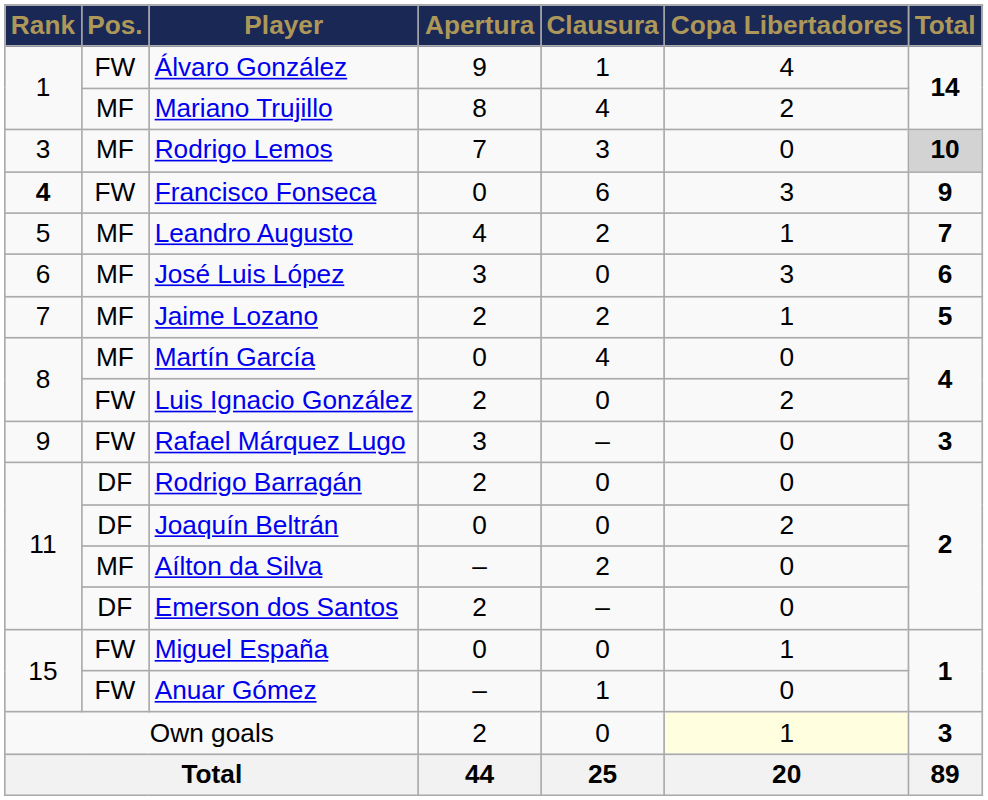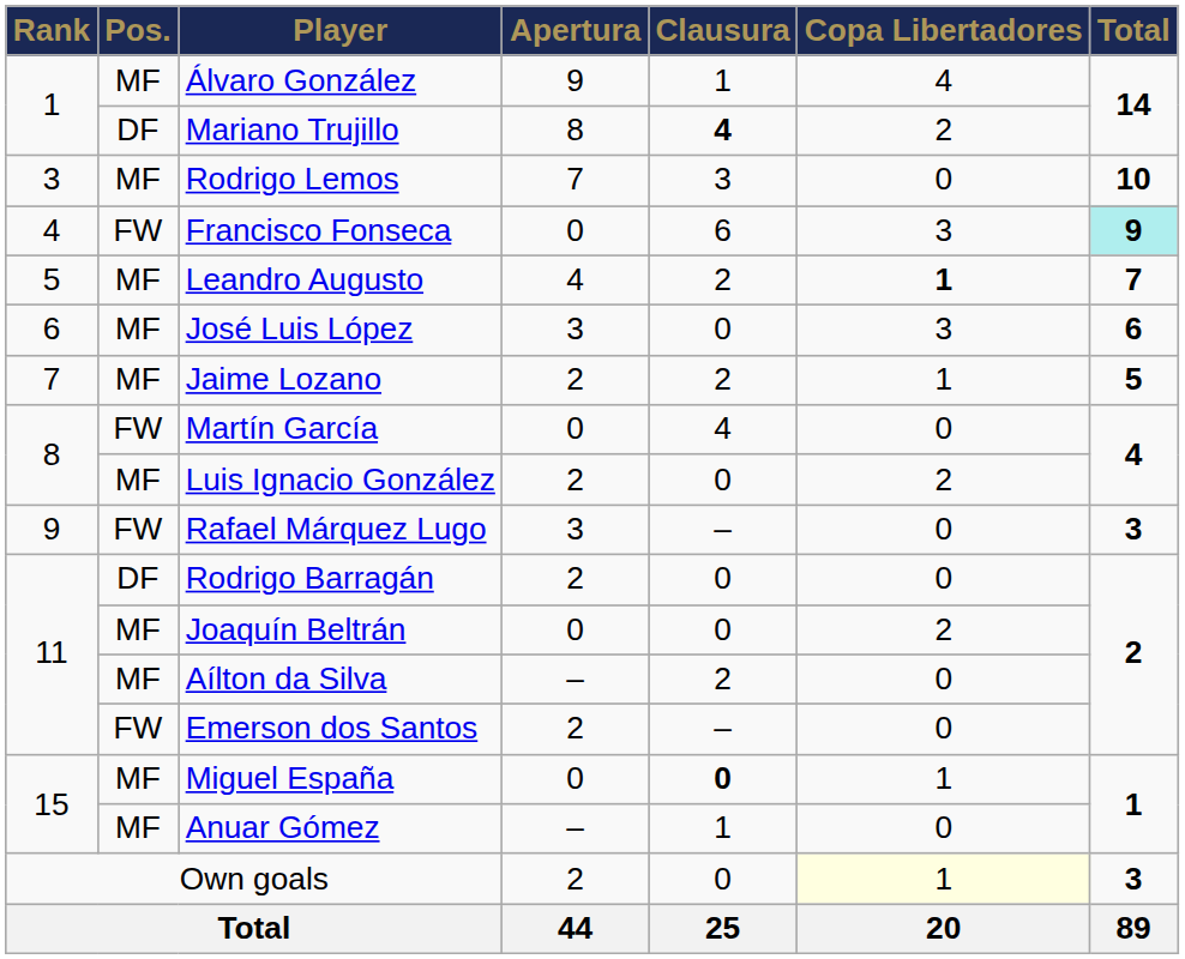Álvaro González | Pos.: FW -> MF
Mariano Trujillo | Pos.: MF -> DF
Mariano Trujillo | Clausura: normal -> bold
Rodrigo Lemos | Total: lightgrey background -> no background
Francisco Fonseca | Rank: bold -> normal
Francisco Fonseca | Total: no background -> paleturquoise background
Leandro Augusto | Copa Libertadores: normal -> bold
Martín García | Pos.: MF -> FW
Luis Ignacio González | Pos.: FW -> MF
Joaquín Beltrán | Pos.: DF -> MF
Emerson dos Santos | Pos.: DF -> FW
Miguel España | Pos.: FW -> MF
Miguel España | Clausura: normal -> bold
Anuar Gómez | Pos.: FW -> MF
